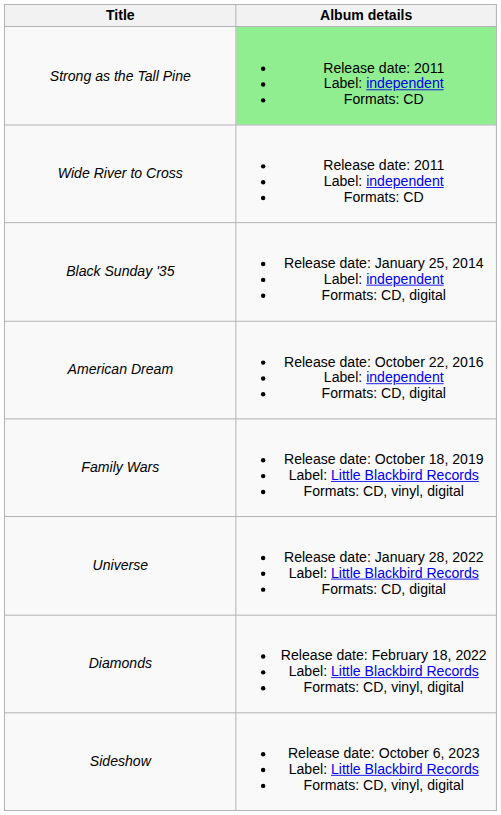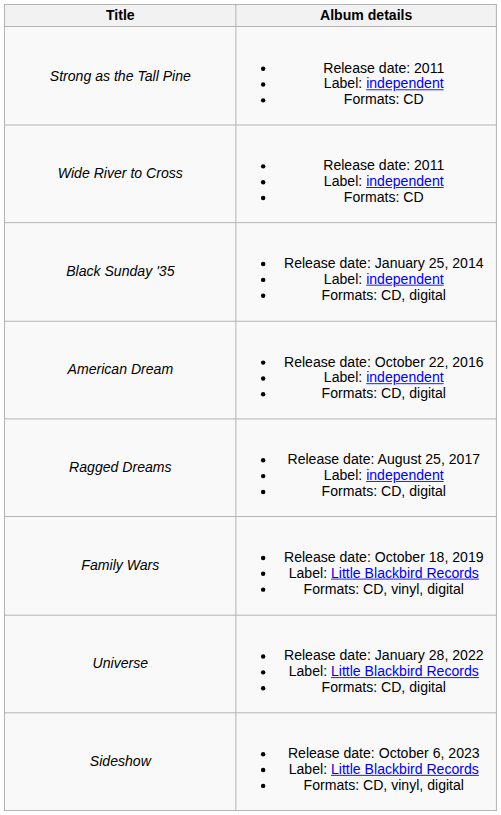Strong as the Tall Pine | Album details: lightgreen background -> no background
+ row: Ragged Dreams | Release date: August 25, 2017 Label: independent Formats: CD, digital
- row: Diamonds | Release date: February 18, 2022 Label: Little Blackbird Records Formats: CD, vinyl, digital
